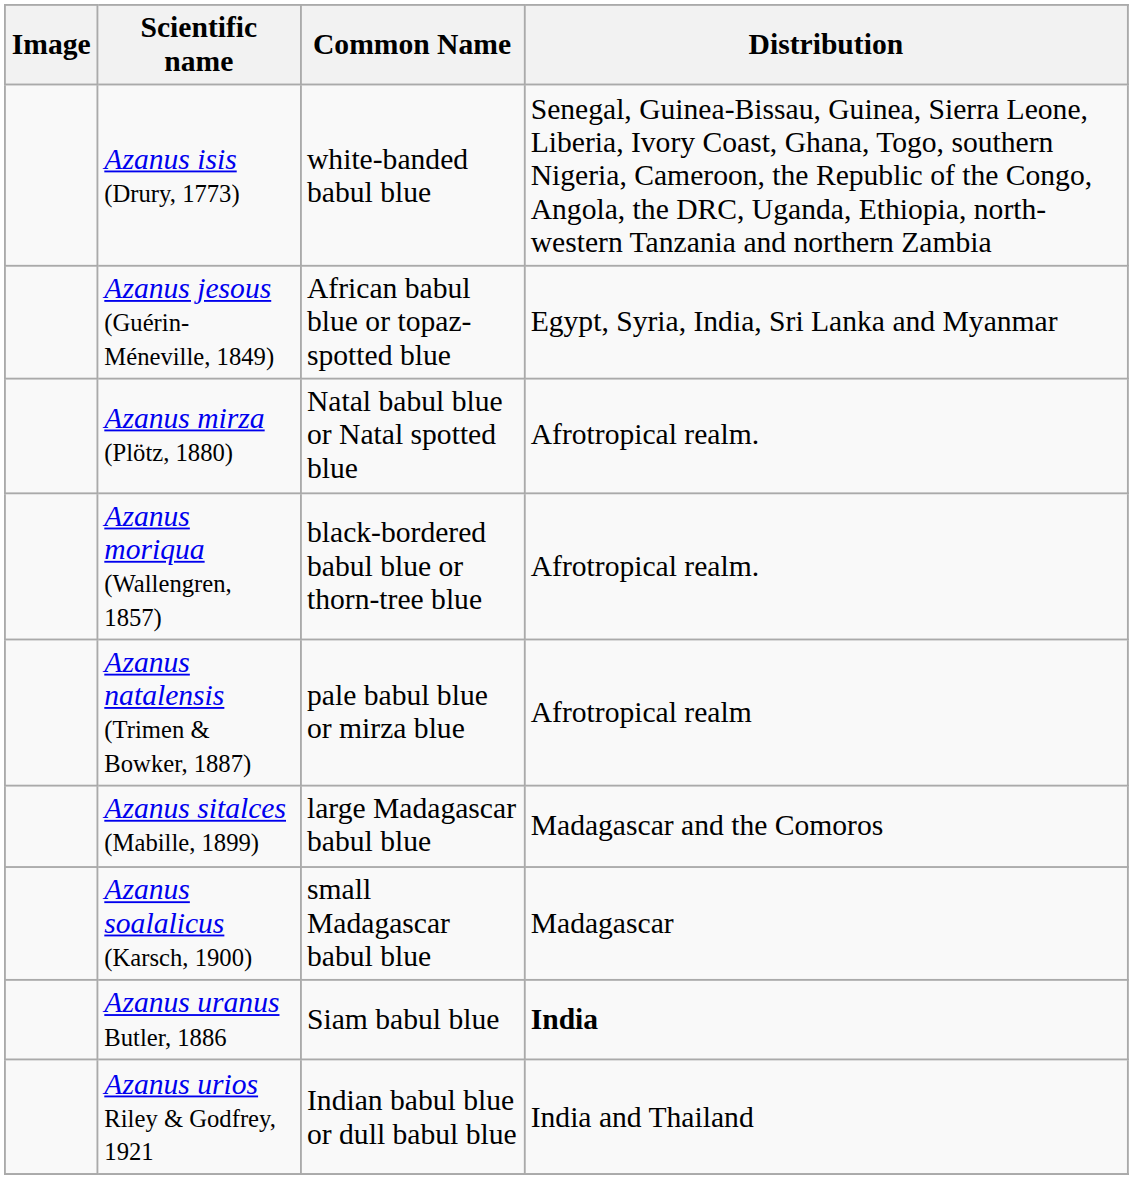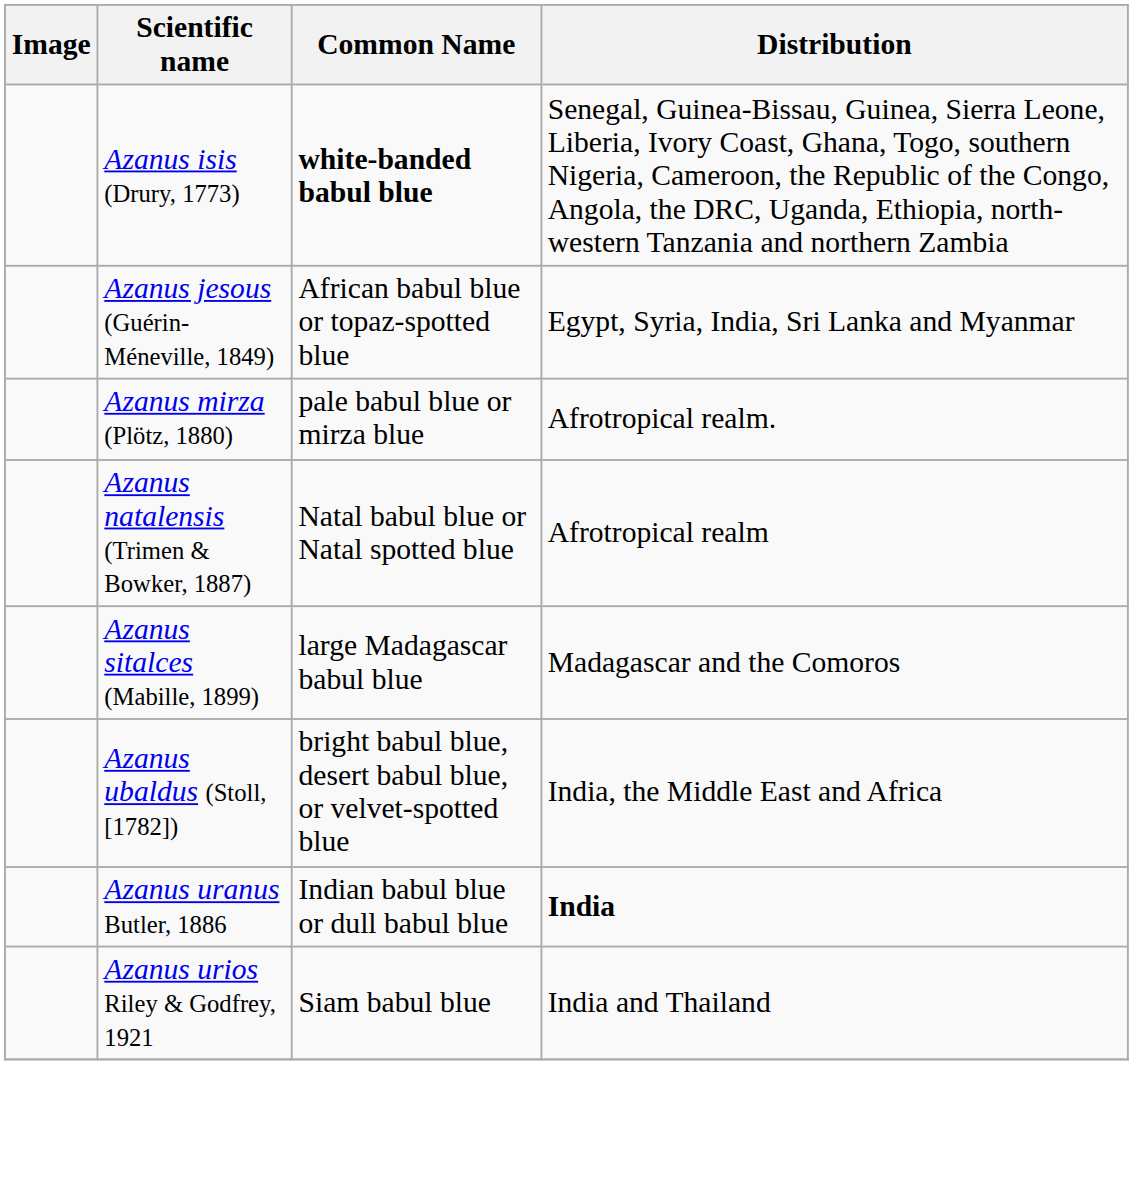Azanus isis (Drury, 1773) | Common Name: normal -> bold
Azanus mirza (Plötz, 1880) | Common Name: Natal babul blue or Natal spotted blue -> pale babul blue or mirza blue
- row: Azanus moriqua (Wallengren, 1857) | black-bordered babul blue or thorn-tree blue | Afrotropical realm.
Azanus natalensis (Trimen & Bowker, 1887) | Common Name: pale babul blue or mirza blue -> Natal babul blue or Natal spotted blue
- row: Azanus soalalicus (Karsch, 1900) | small Madagascar babul blue | Madagascar
+ row: Azanus ubaldus (Stoll, [1782]) | bright babul blue, desert babul blue, or velvet-spotted blue | India, the Middle East and Africa
Azanus uranus Butler, 1886 | Common Name: Siam babul blue -> Indian babul blue or dull babul blue
Azanus urios Riley & Godfrey, 1921 | Common Name: Indian babul blue or dull babul blue -> Siam babul blue
